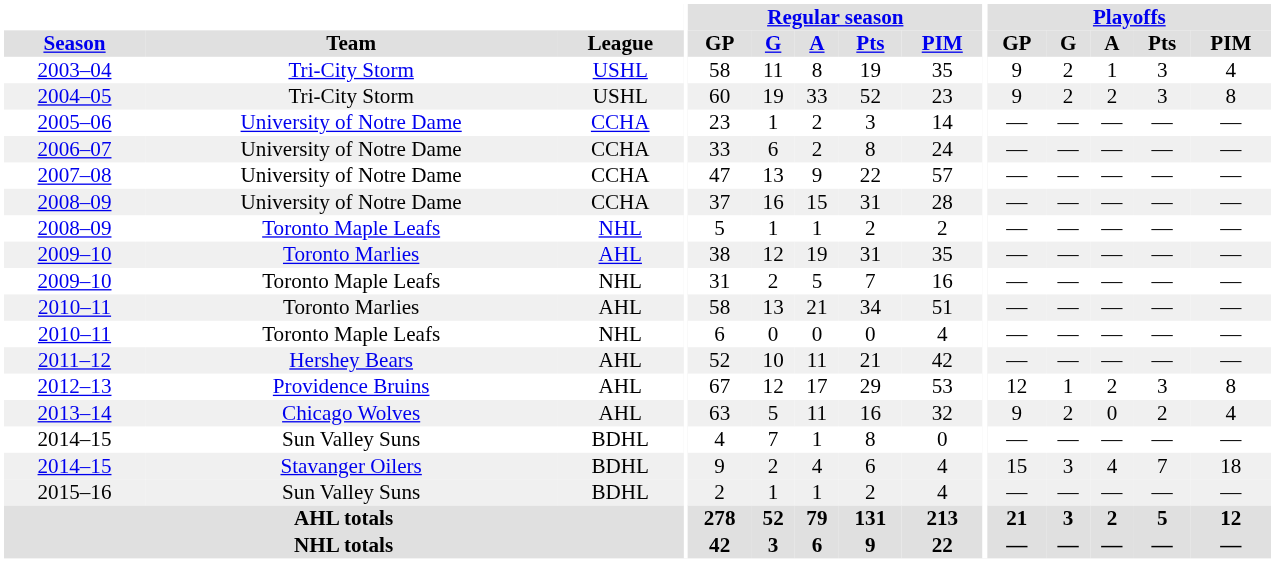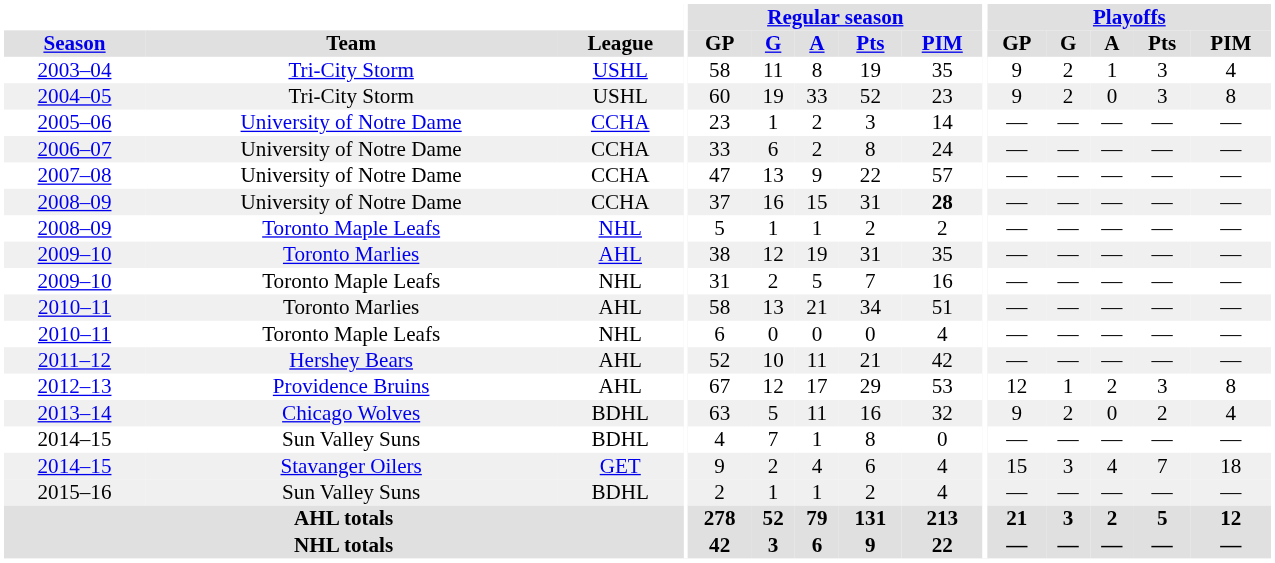2004–05 | Playoffs / A: 2 -> 0
2008–09 / University of Notre Dame | Regular season / PIM: normal -> bold
2013–14 | League: AHL -> BDHL
2014–15 / Stavanger Oilers | League: BDHL -> GET
